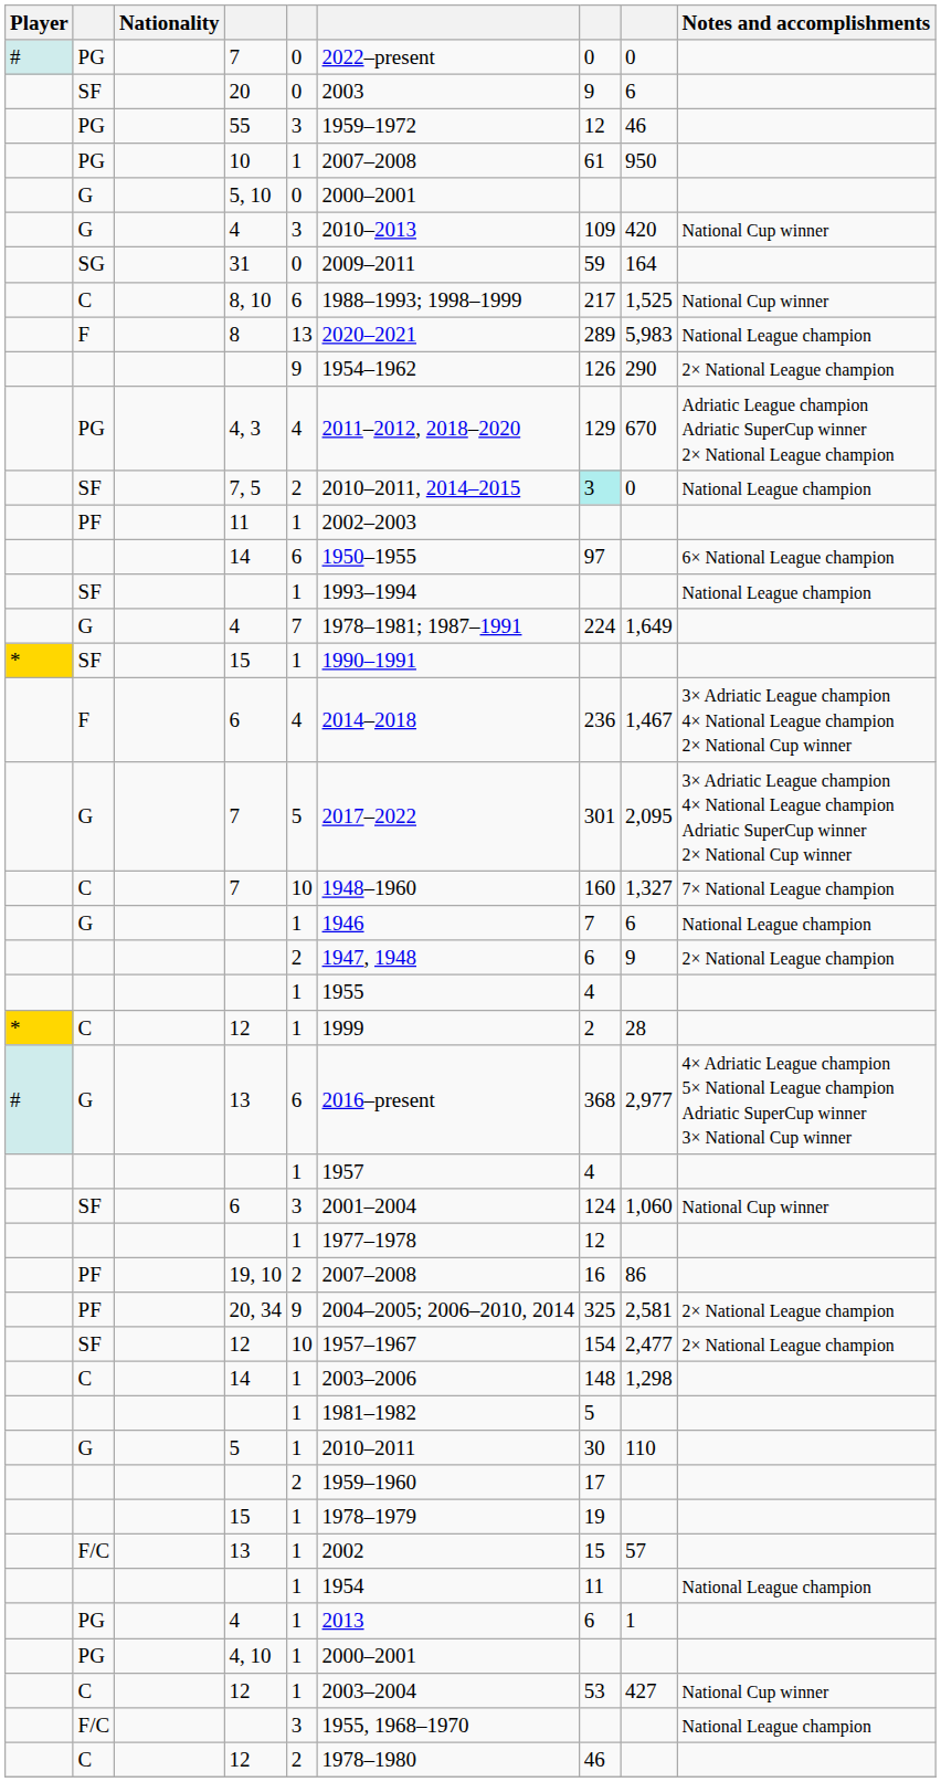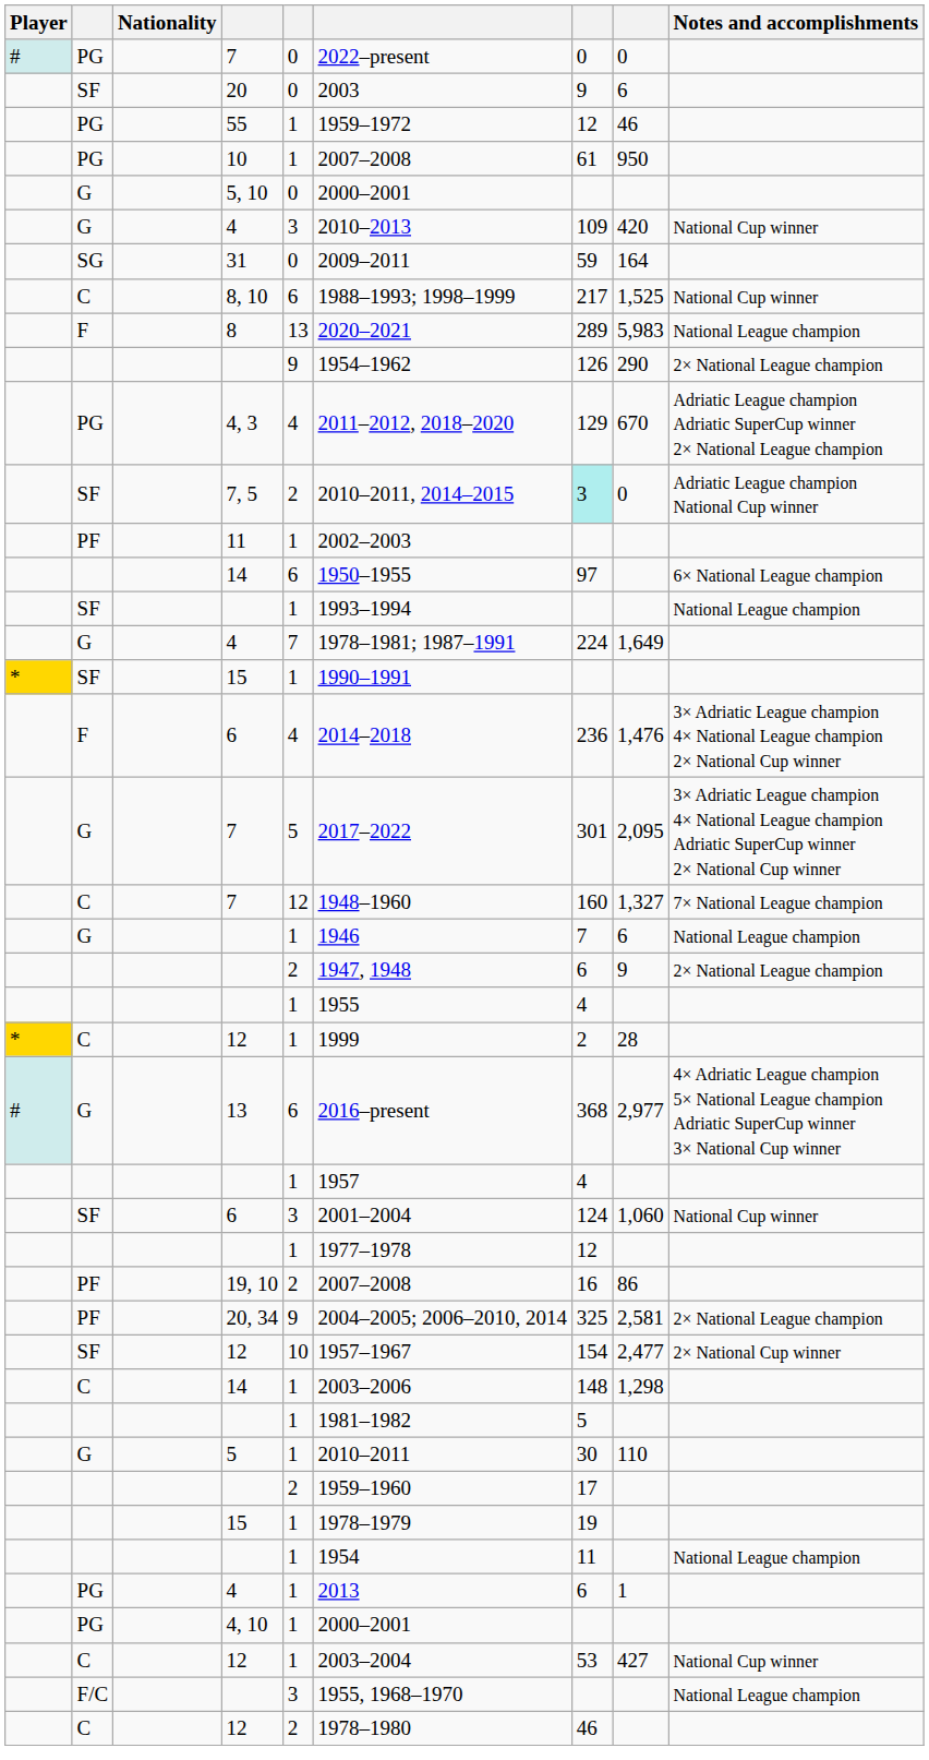55 | column 5: 3 -> 1
7, 5 | Notes and accomplishments: National League champion -> Adriatic League champion National Cup winner
F / 6 | column 8: 1,467 -> 1,476
C / 7 | column 5: 10 -> 12
SF / 12 | Notes and accomplishments: 2× National League champion -> 2× National Cup winner
- row: F/C | 13 | 1 | 2002 | 15 | 57
